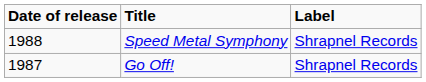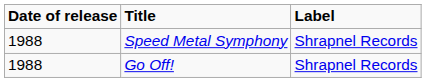Go Off! | Date of release: 1987 -> 1988
